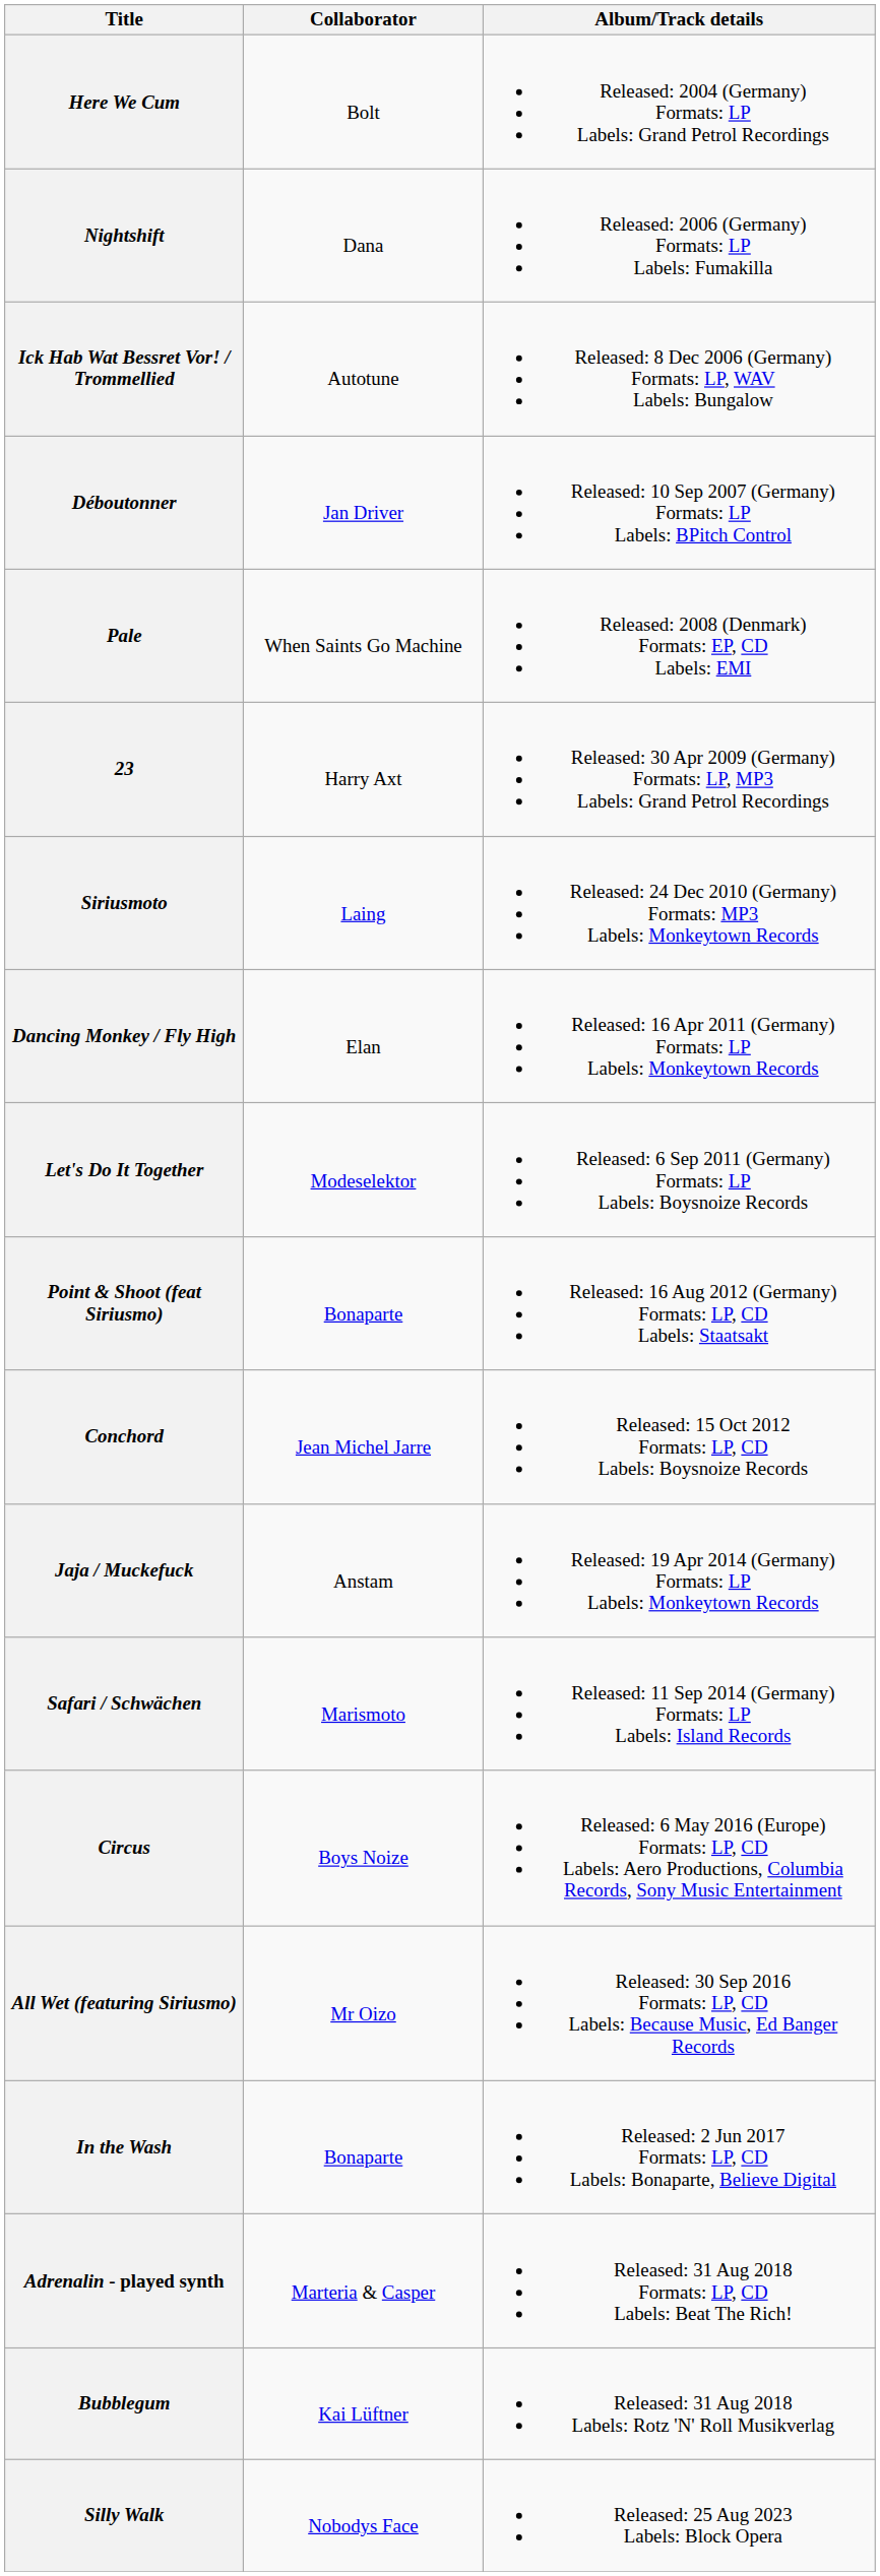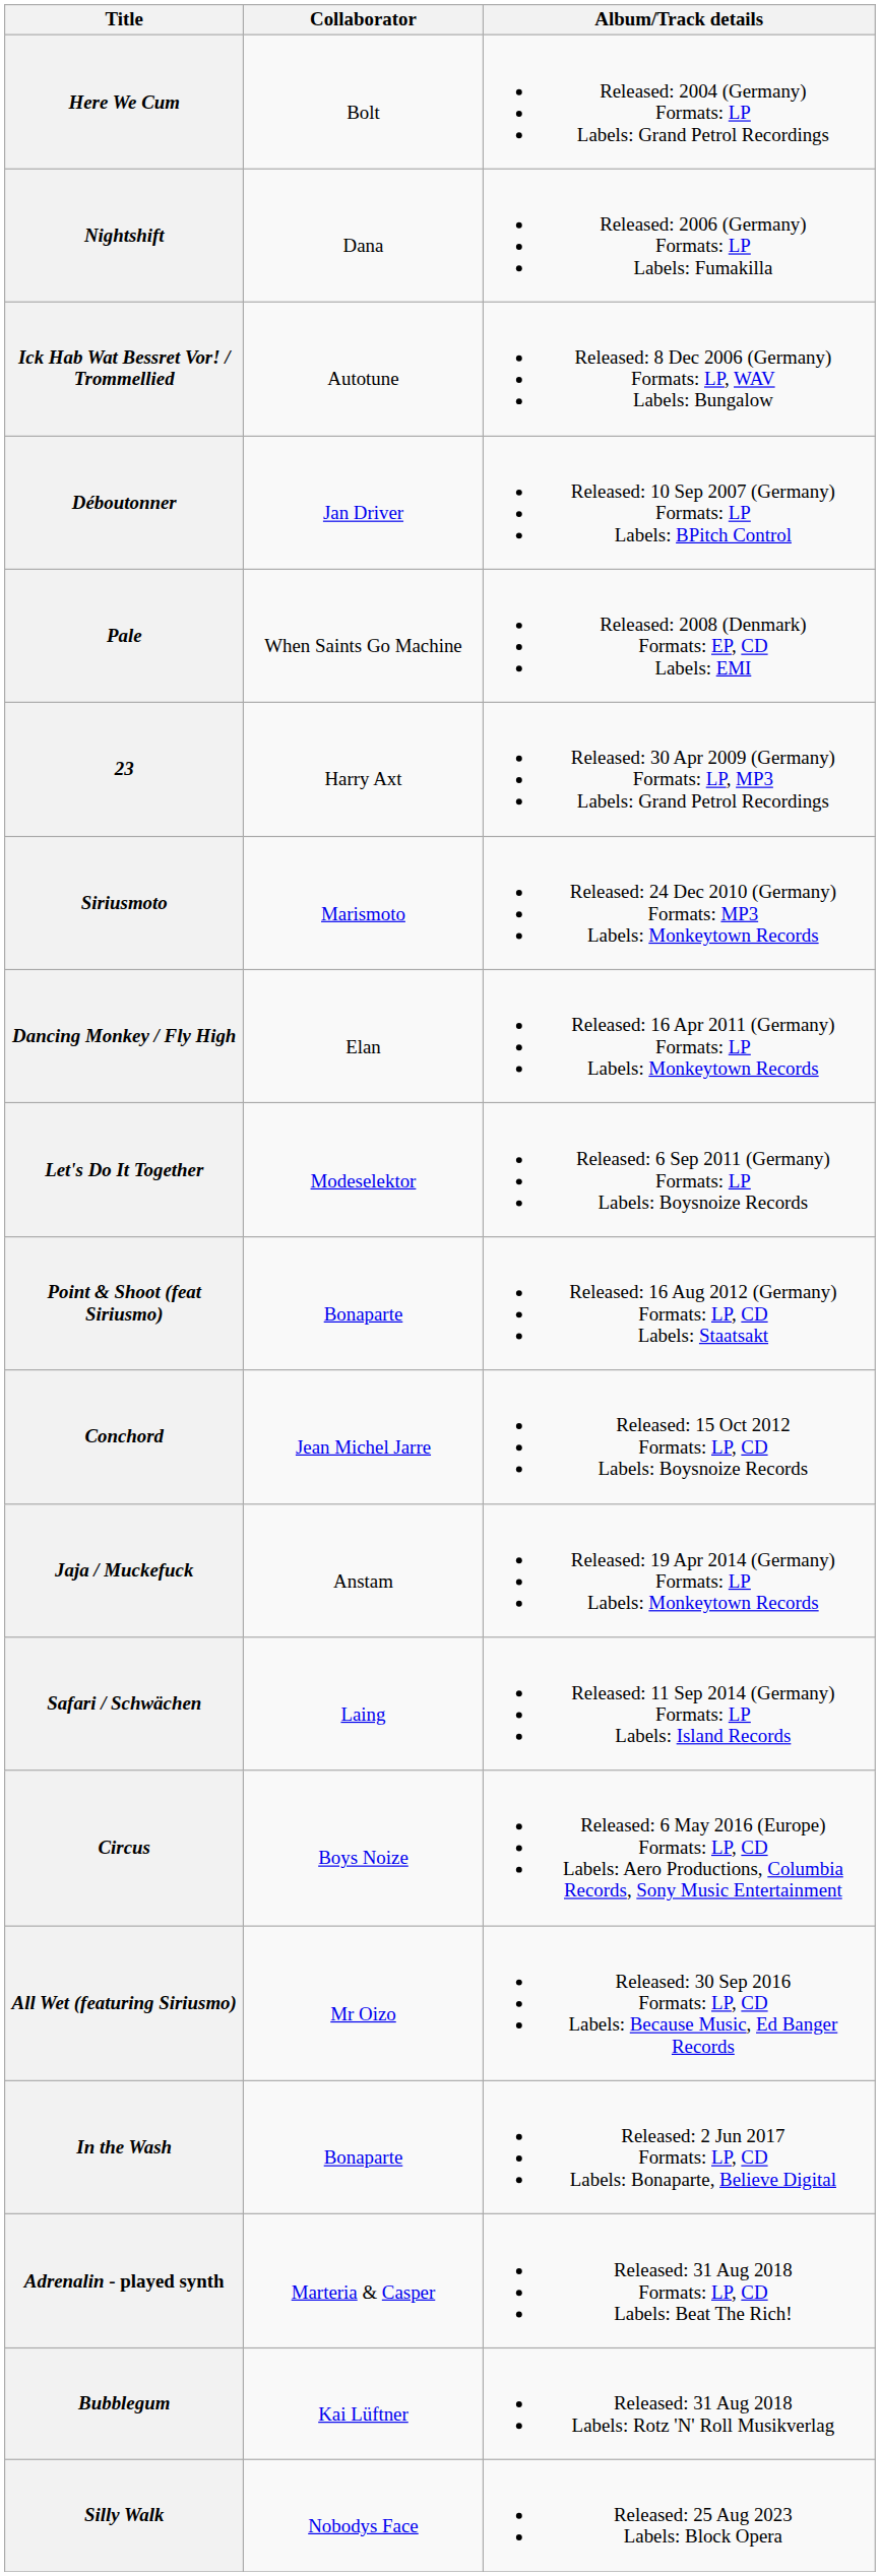Siriusmoto | Collaborator: Laing -> Marismoto
Safari / Schwächen | Collaborator: Marismoto -> Laing
